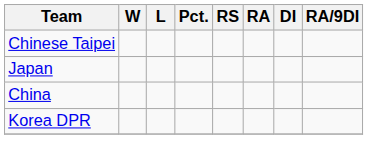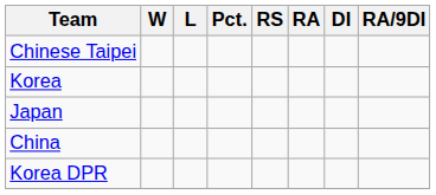+ row: Korea
